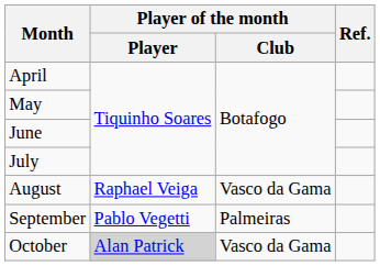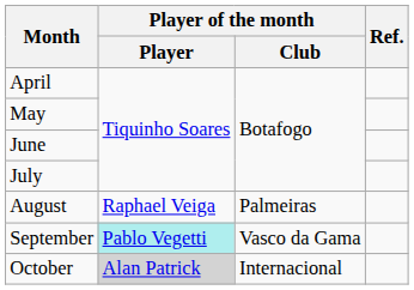August | Player of the month / Club: Vasco da Gama -> Palmeiras
September | Player of the month / Player: no background -> paleturquoise background
September | Player of the month / Club: Palmeiras -> Vasco da Gama
October | Player of the month / Club: Vasco da Gama -> Internacional
